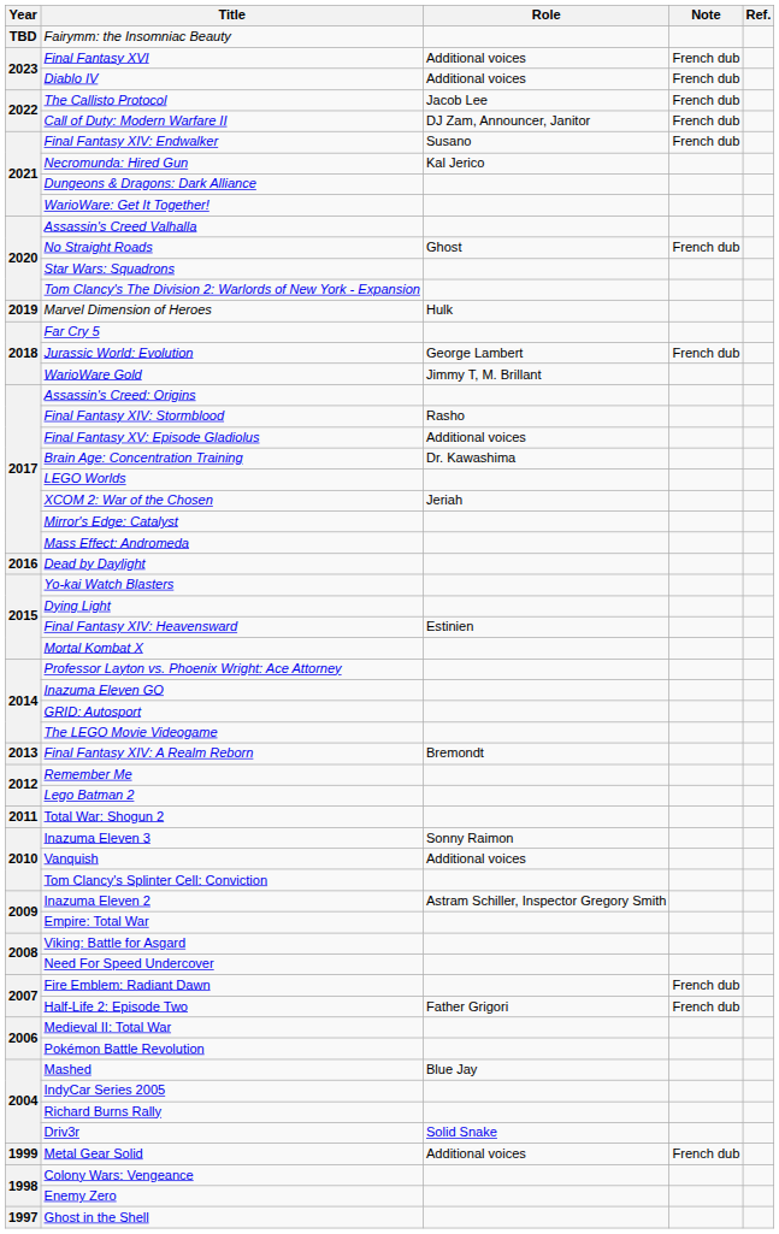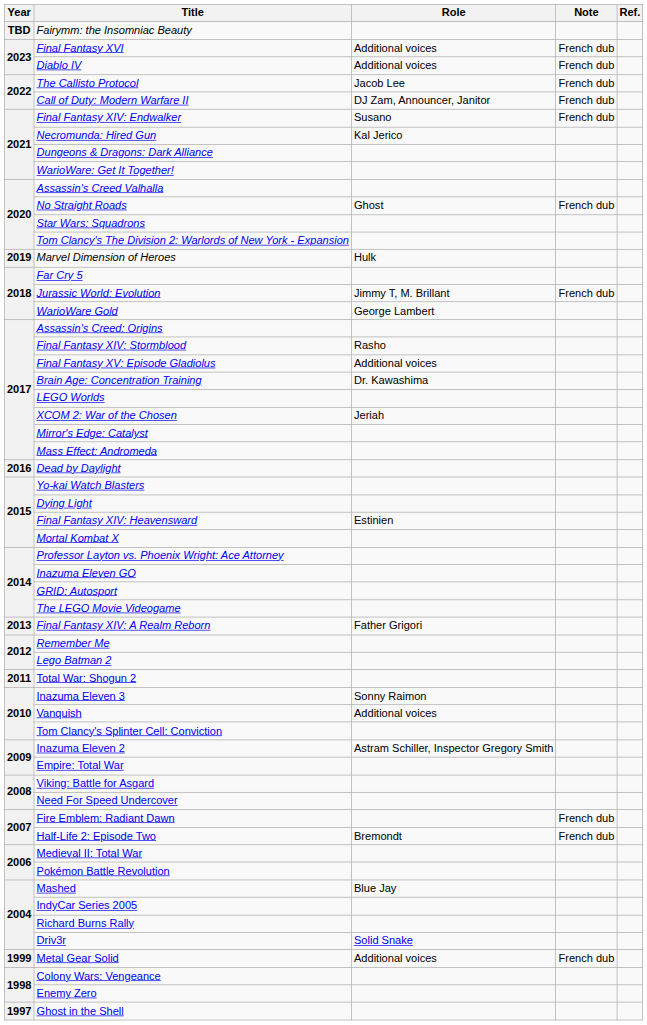Jurassic World: Evolution | Role: George Lambert -> Jimmy T, M. Brillant
WarioWare Gold | Role: Jimmy T, M. Brillant -> George Lambert
Final Fantasy XIV: A Realm Reborn | Role: Bremondt -> Father Grigori
Half-Life 2: Episode Two | Role: Father Grigori -> Bremondt
